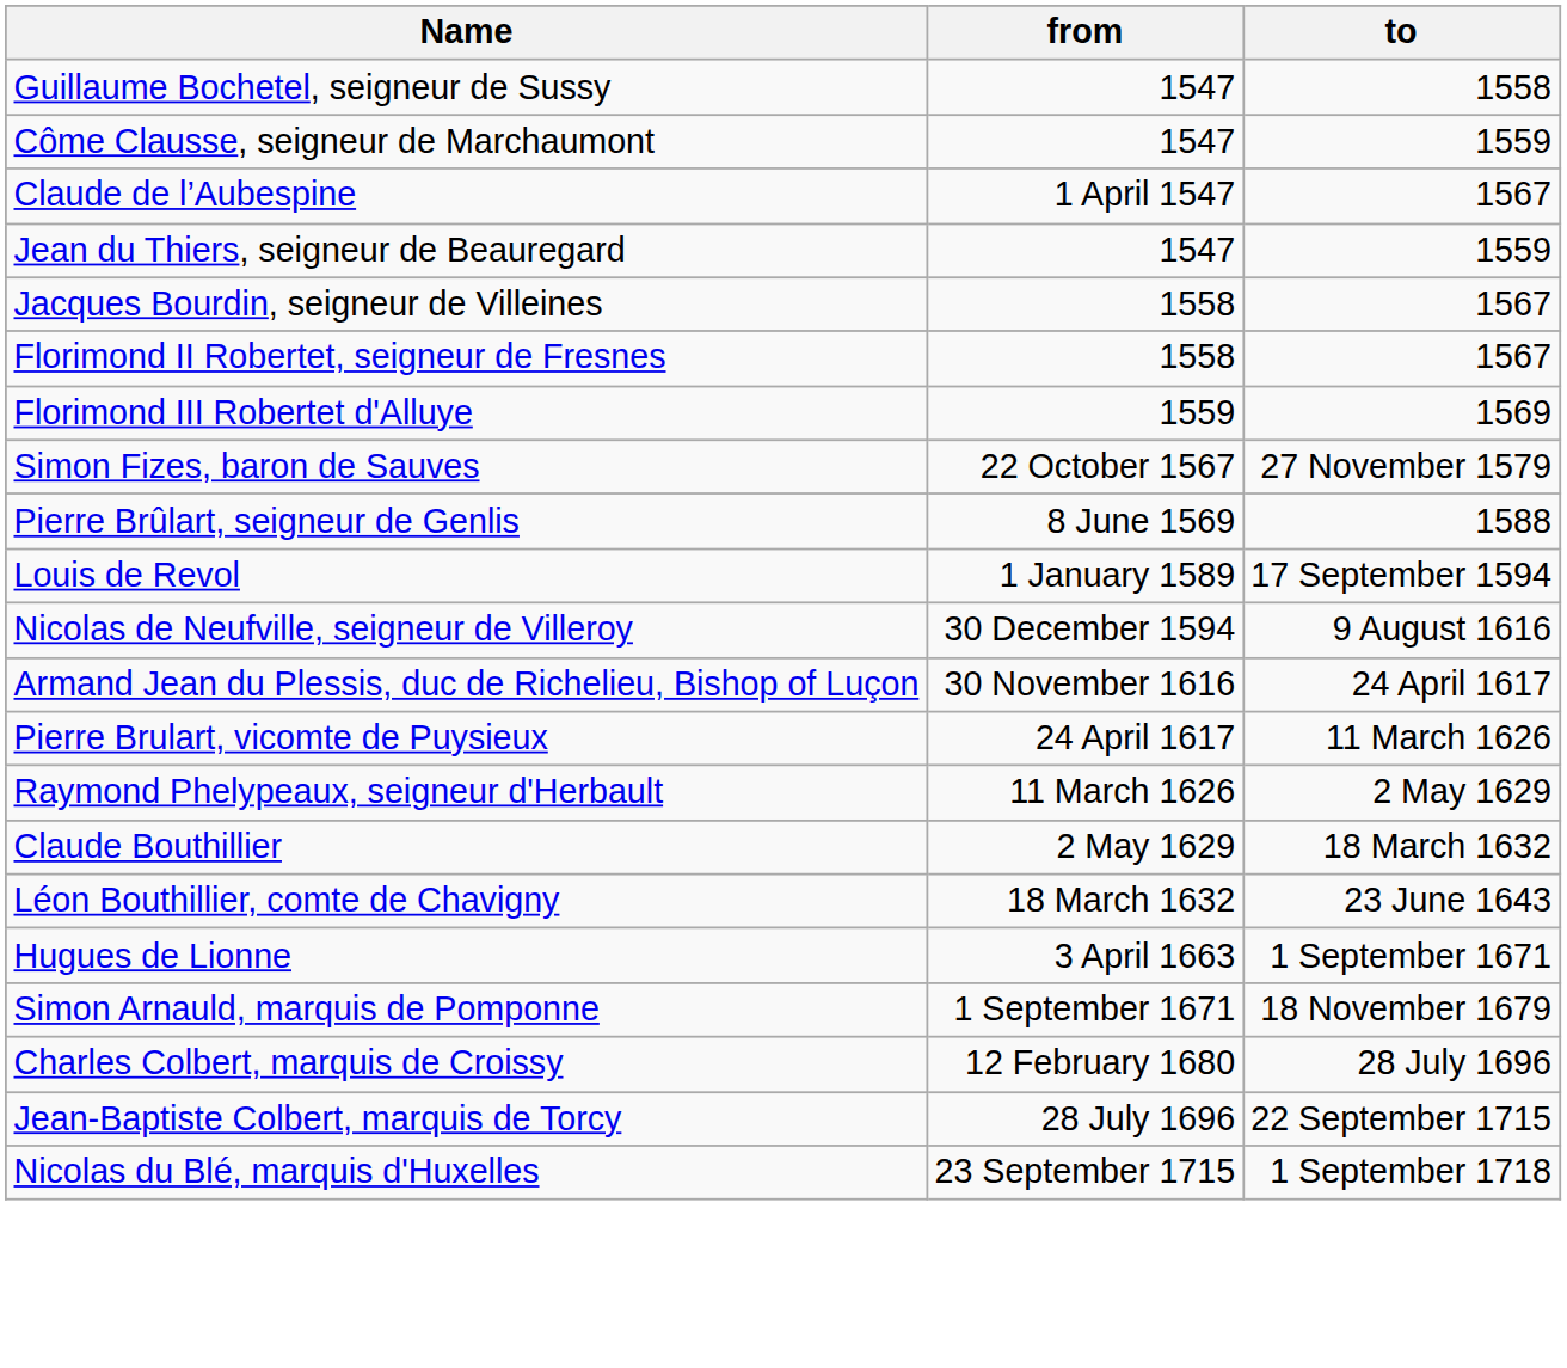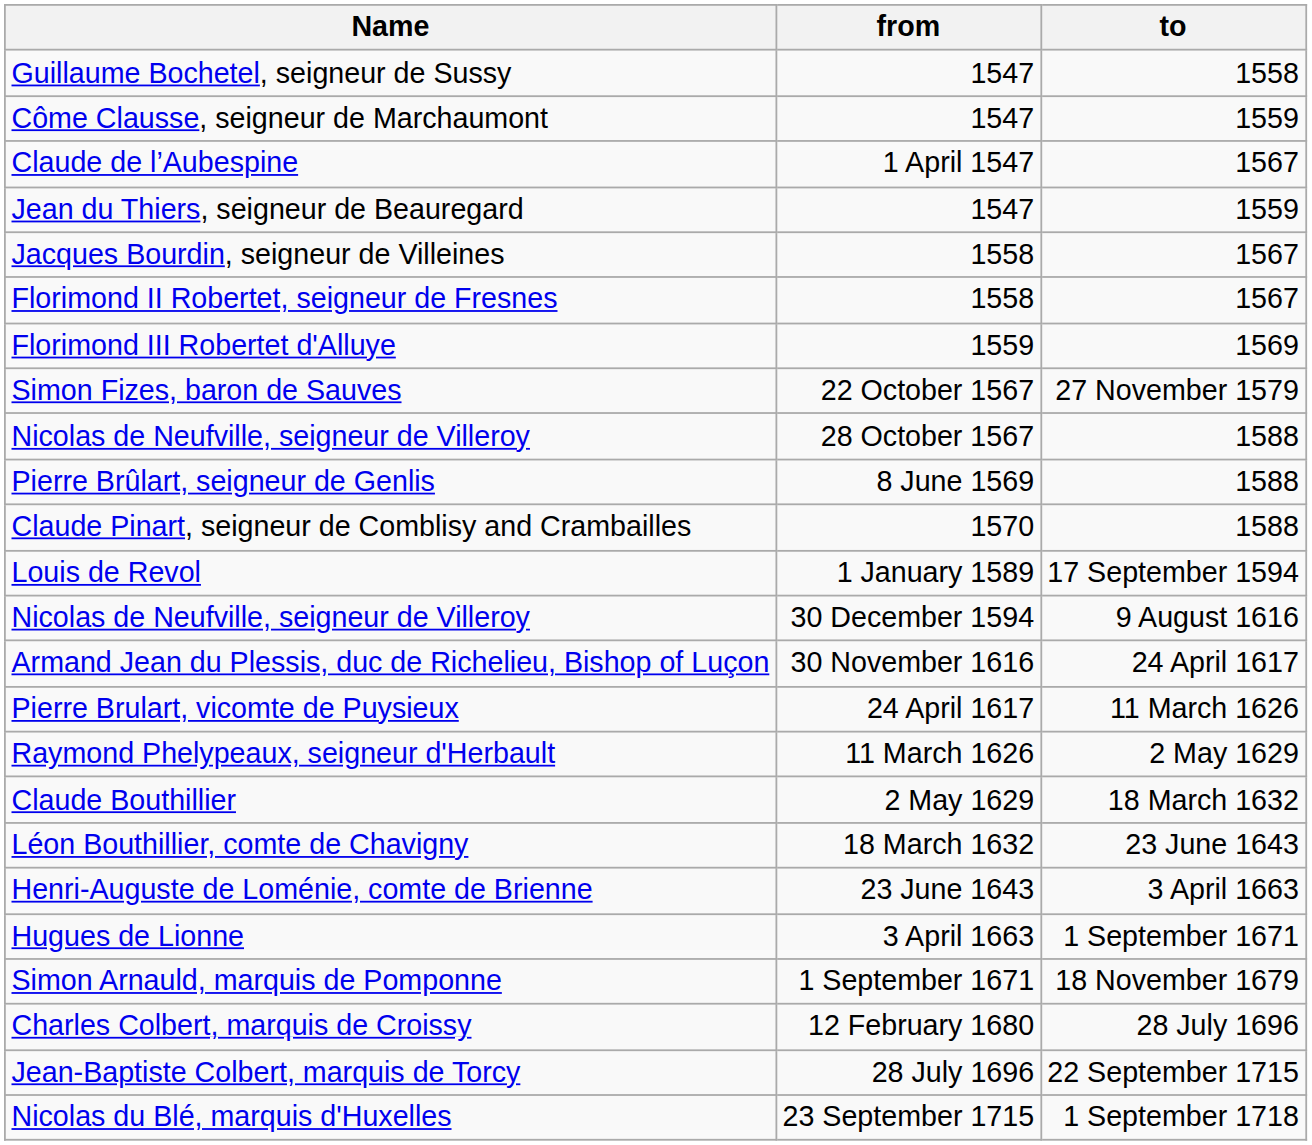+ row: Nicolas de Neufville, seigneur de Villeroy | 28 October 1567 | 1588
+ row: Claude Pinart, seigneur de Comblisy and Crambailles | 1570 | 1588
+ row: Henri-Auguste de Loménie, comte de Brienne | 23 June 1643 | 3 April 1663
